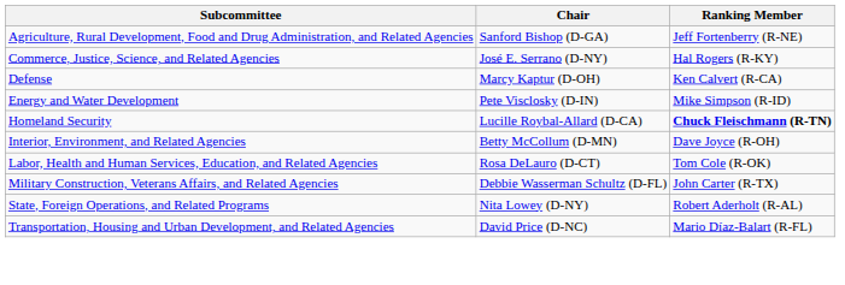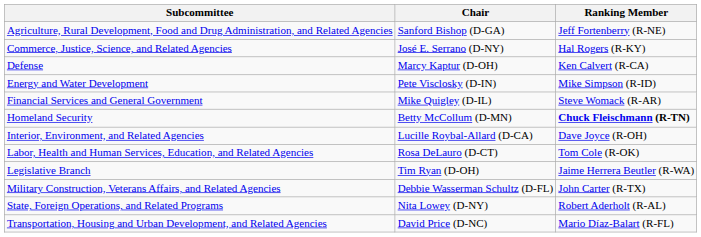+ row: Financial Services and General Government | Mike Quigley (D-IL) | Steve Womack (R-AR)
Homeland Security | Chair: Lucille Roybal-Allard (D-CA) -> Betty McCollum (D-MN)
Interior, Environment, and Related Agencies | Chair: Betty McCollum (D-MN) -> Lucille Roybal-Allard (D-CA)
+ row: Legislative Branch | Tim Ryan (D-OH) | Jaime Herrera Beutler (R-WA)
